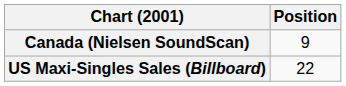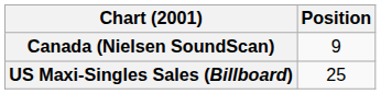US Maxi-Singles Sales (Billboard) | Position: 22 -> 25
